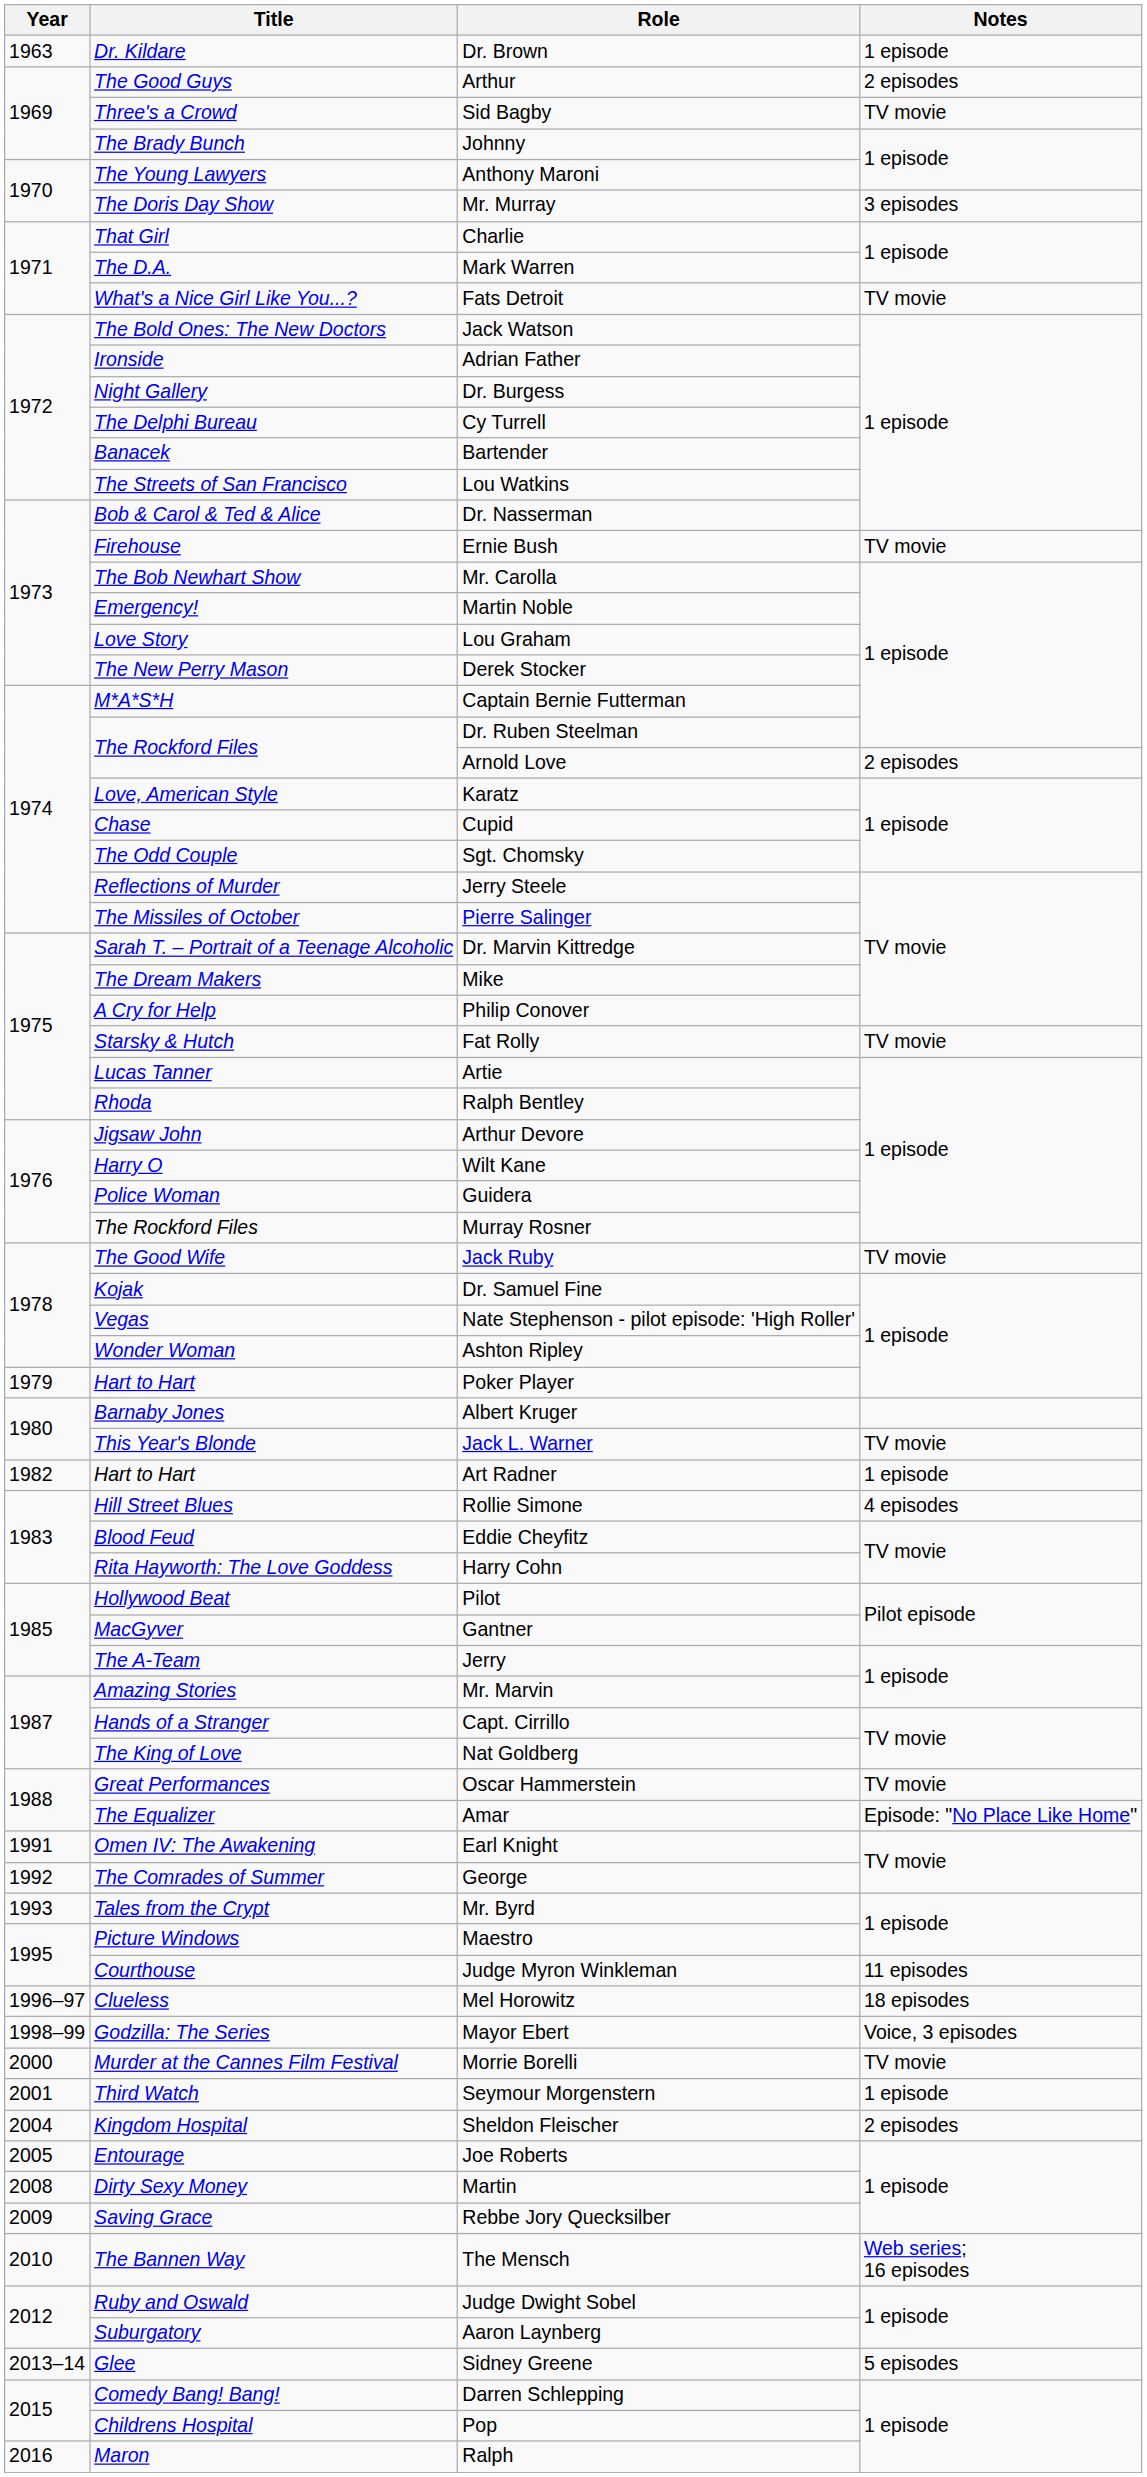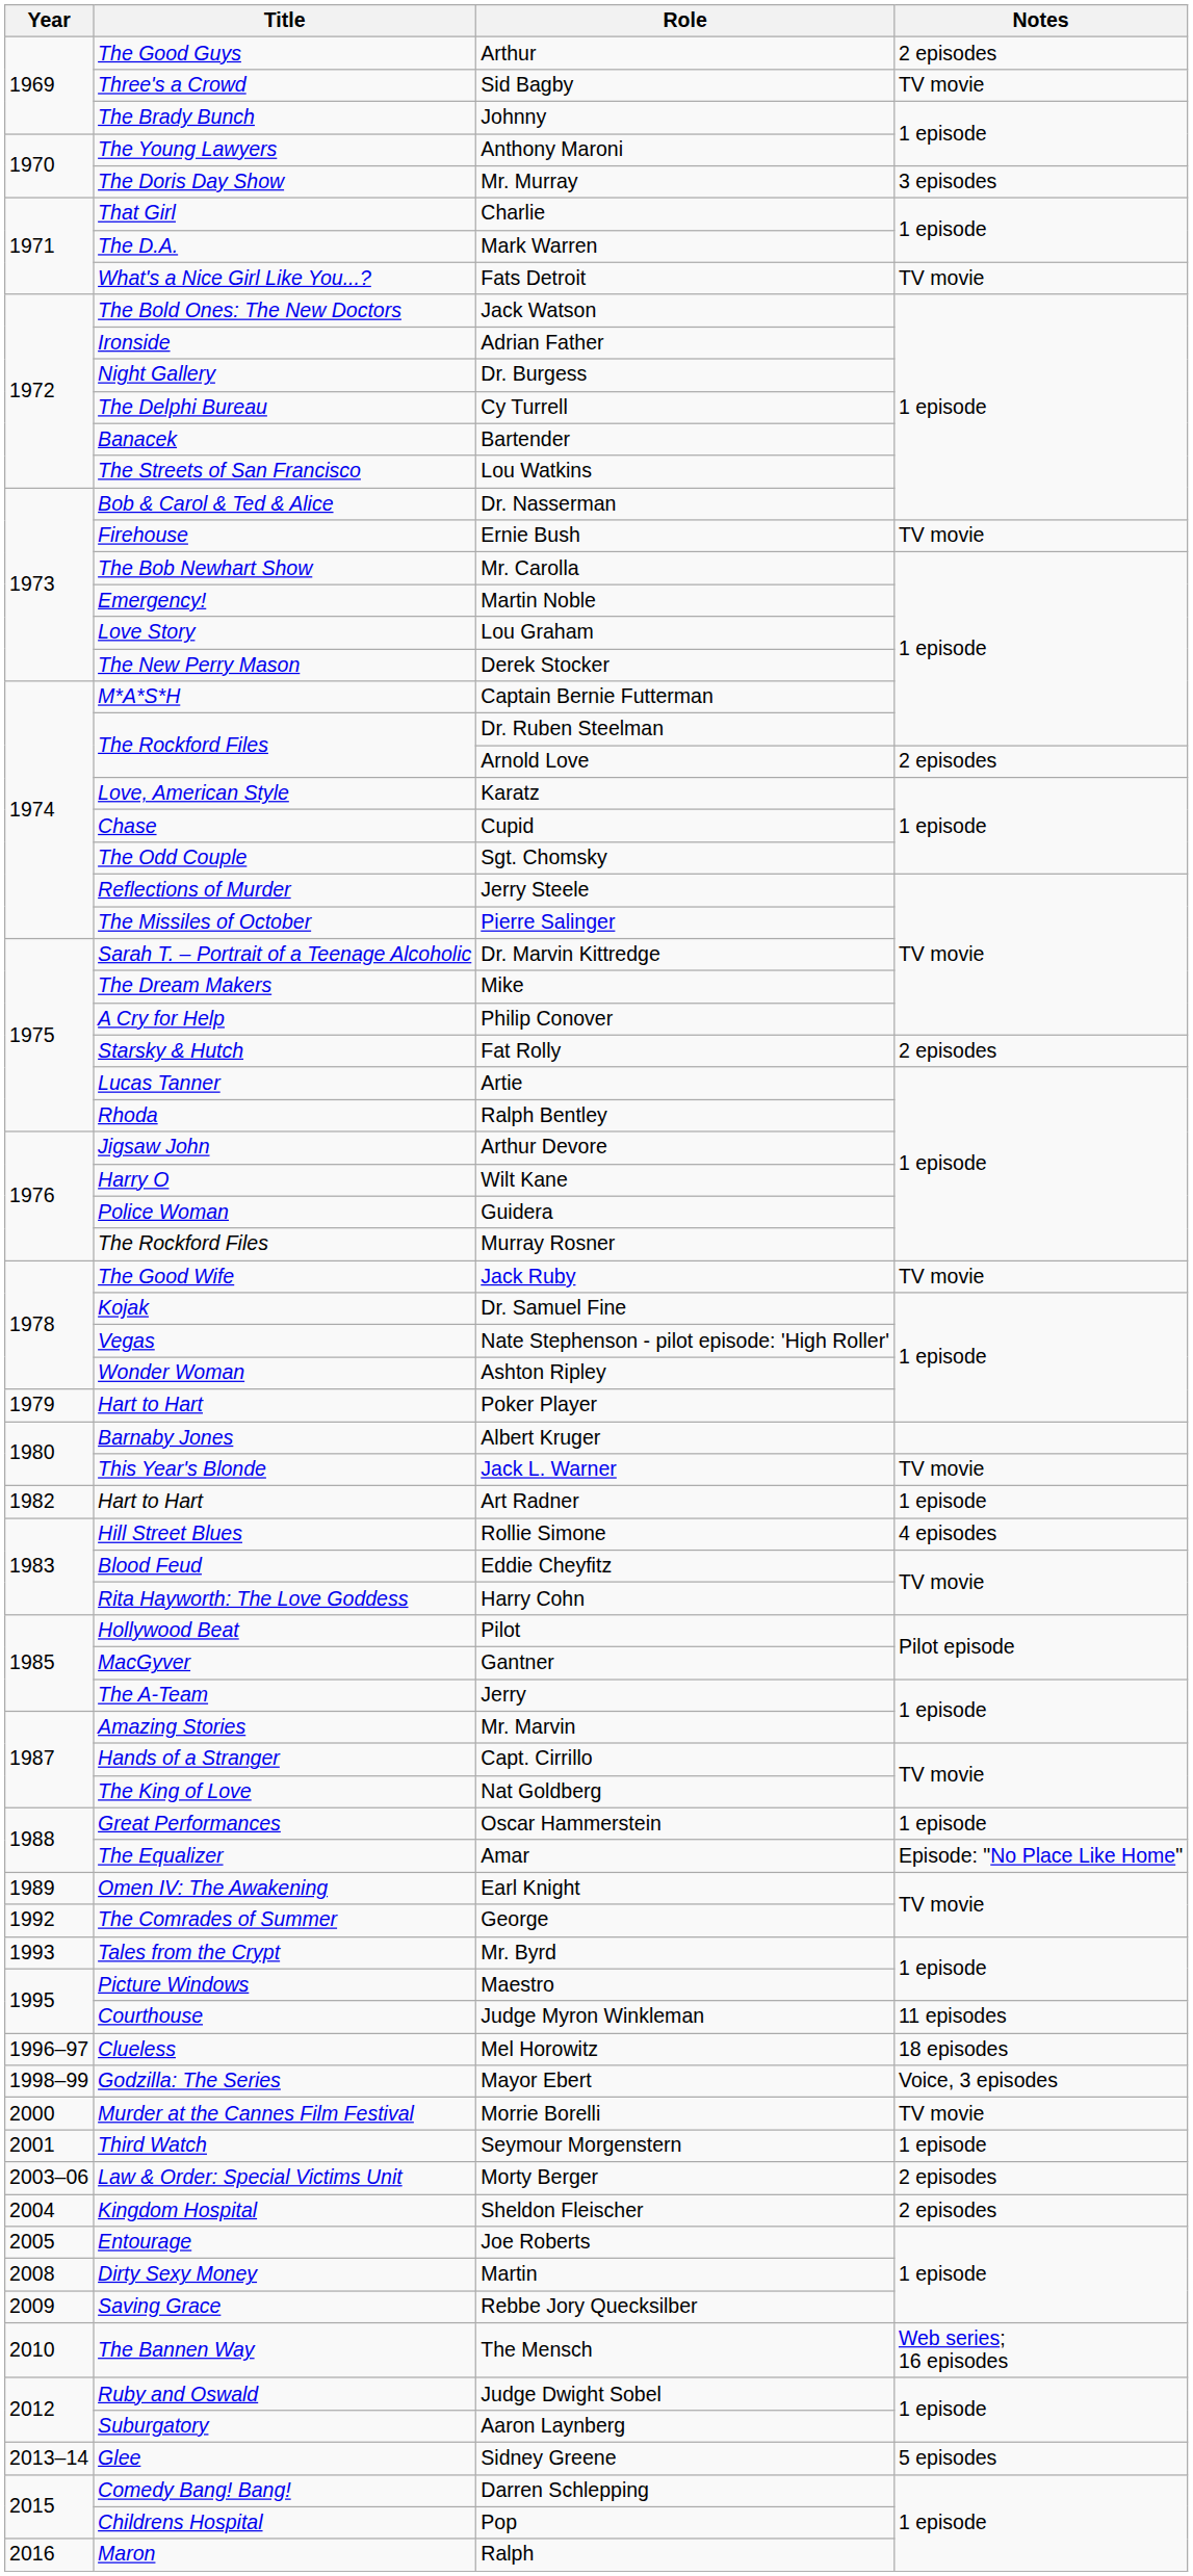- row: 1963 | Dr. Kildare | Dr. Brown | 1 episode
Fat Rolly | Notes: TV movie -> 2 episodes
Oscar Hammerstein | Notes: TV movie -> 1 episode
Earl Knight | Year: 1991 -> 1989
+ row: 2003–06 | Law & Order: Special Victims Unit | Morty Berger | 2 episodes
